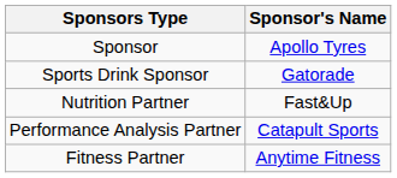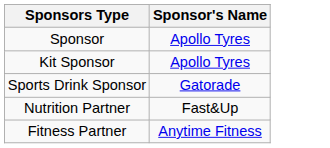+ row: Kit Sponsor | Apollo Tyres
- row: Performance Analysis Partner | Catapult Sports
